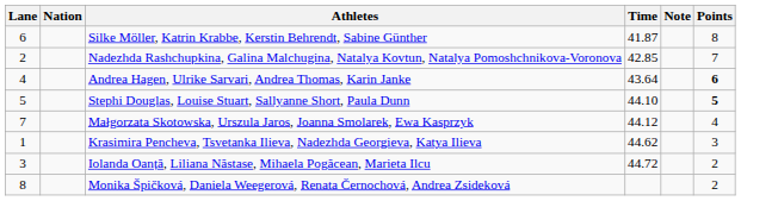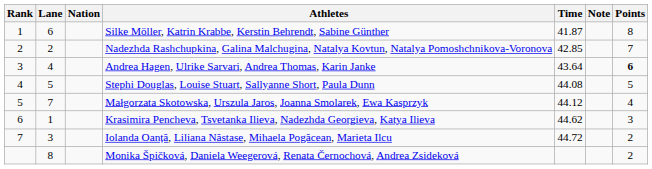+ column: Rank | 1 | 2 | 3 | 4 | 5 | 6 | 7
Stephi Douglas, Louise Stuart, Sallyanne Short, Paula Dunn | Time: 44.10 -> 44.08
Stephi Douglas, Louise Stuart, Sallyanne Short, Paula Dunn | Points: bold -> normal
